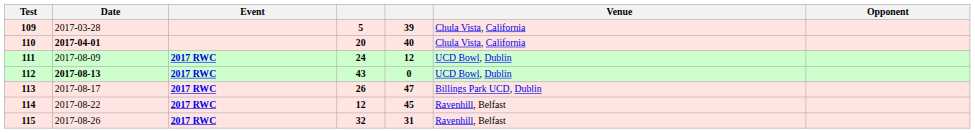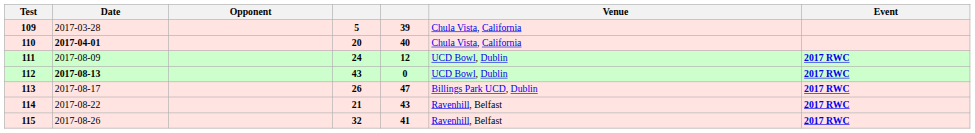columns swapped: Opponent <-> Event
114 | column 4: 12 -> 21
114 | column 5: 45 -> 43
115 | column 5: 31 -> 41
